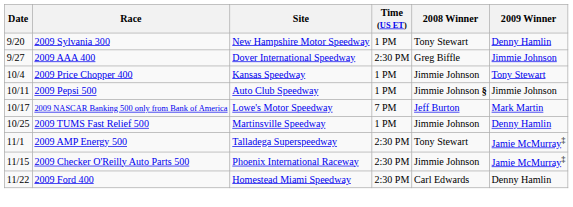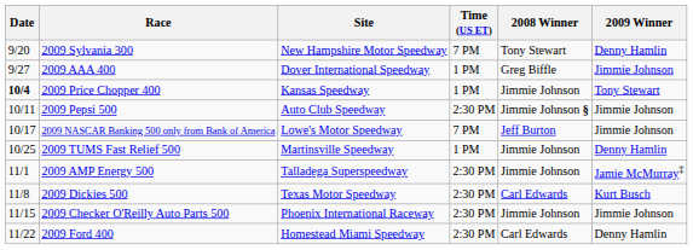2009 Sylvania 300 | Time (US ET): 1 PM -> 7 PM
2009 AAA 400 | Time (US ET): 2:30 PM -> 1 PM
2009 Price Chopper 400 | Date: normal -> bold
2009 Pepsi 500 | Time (US ET): 1 PM -> 2:30 PM
2009 NASCAR Banking 500 only from Bank of America | 2009 Winner: Mark Martin -> Jimmie Johnson
2009 AMP Energy 500 | 2008 Winner: Tony Stewart -> Jimmie Johnson
+ row: 11/8 | 2009 Dickies 500 | Texas Motor Speedway | 2:30 PM | Carl Edwards | Kurt Busch
2009 Checker O'Reilly Auto Parts 500 | 2009 Winner: Jamie McMurray‡ -> Jimmie Johnson
